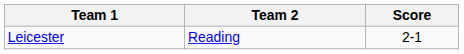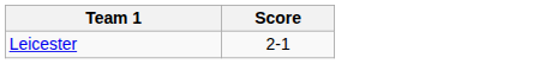- column: Team 2 | Reading
